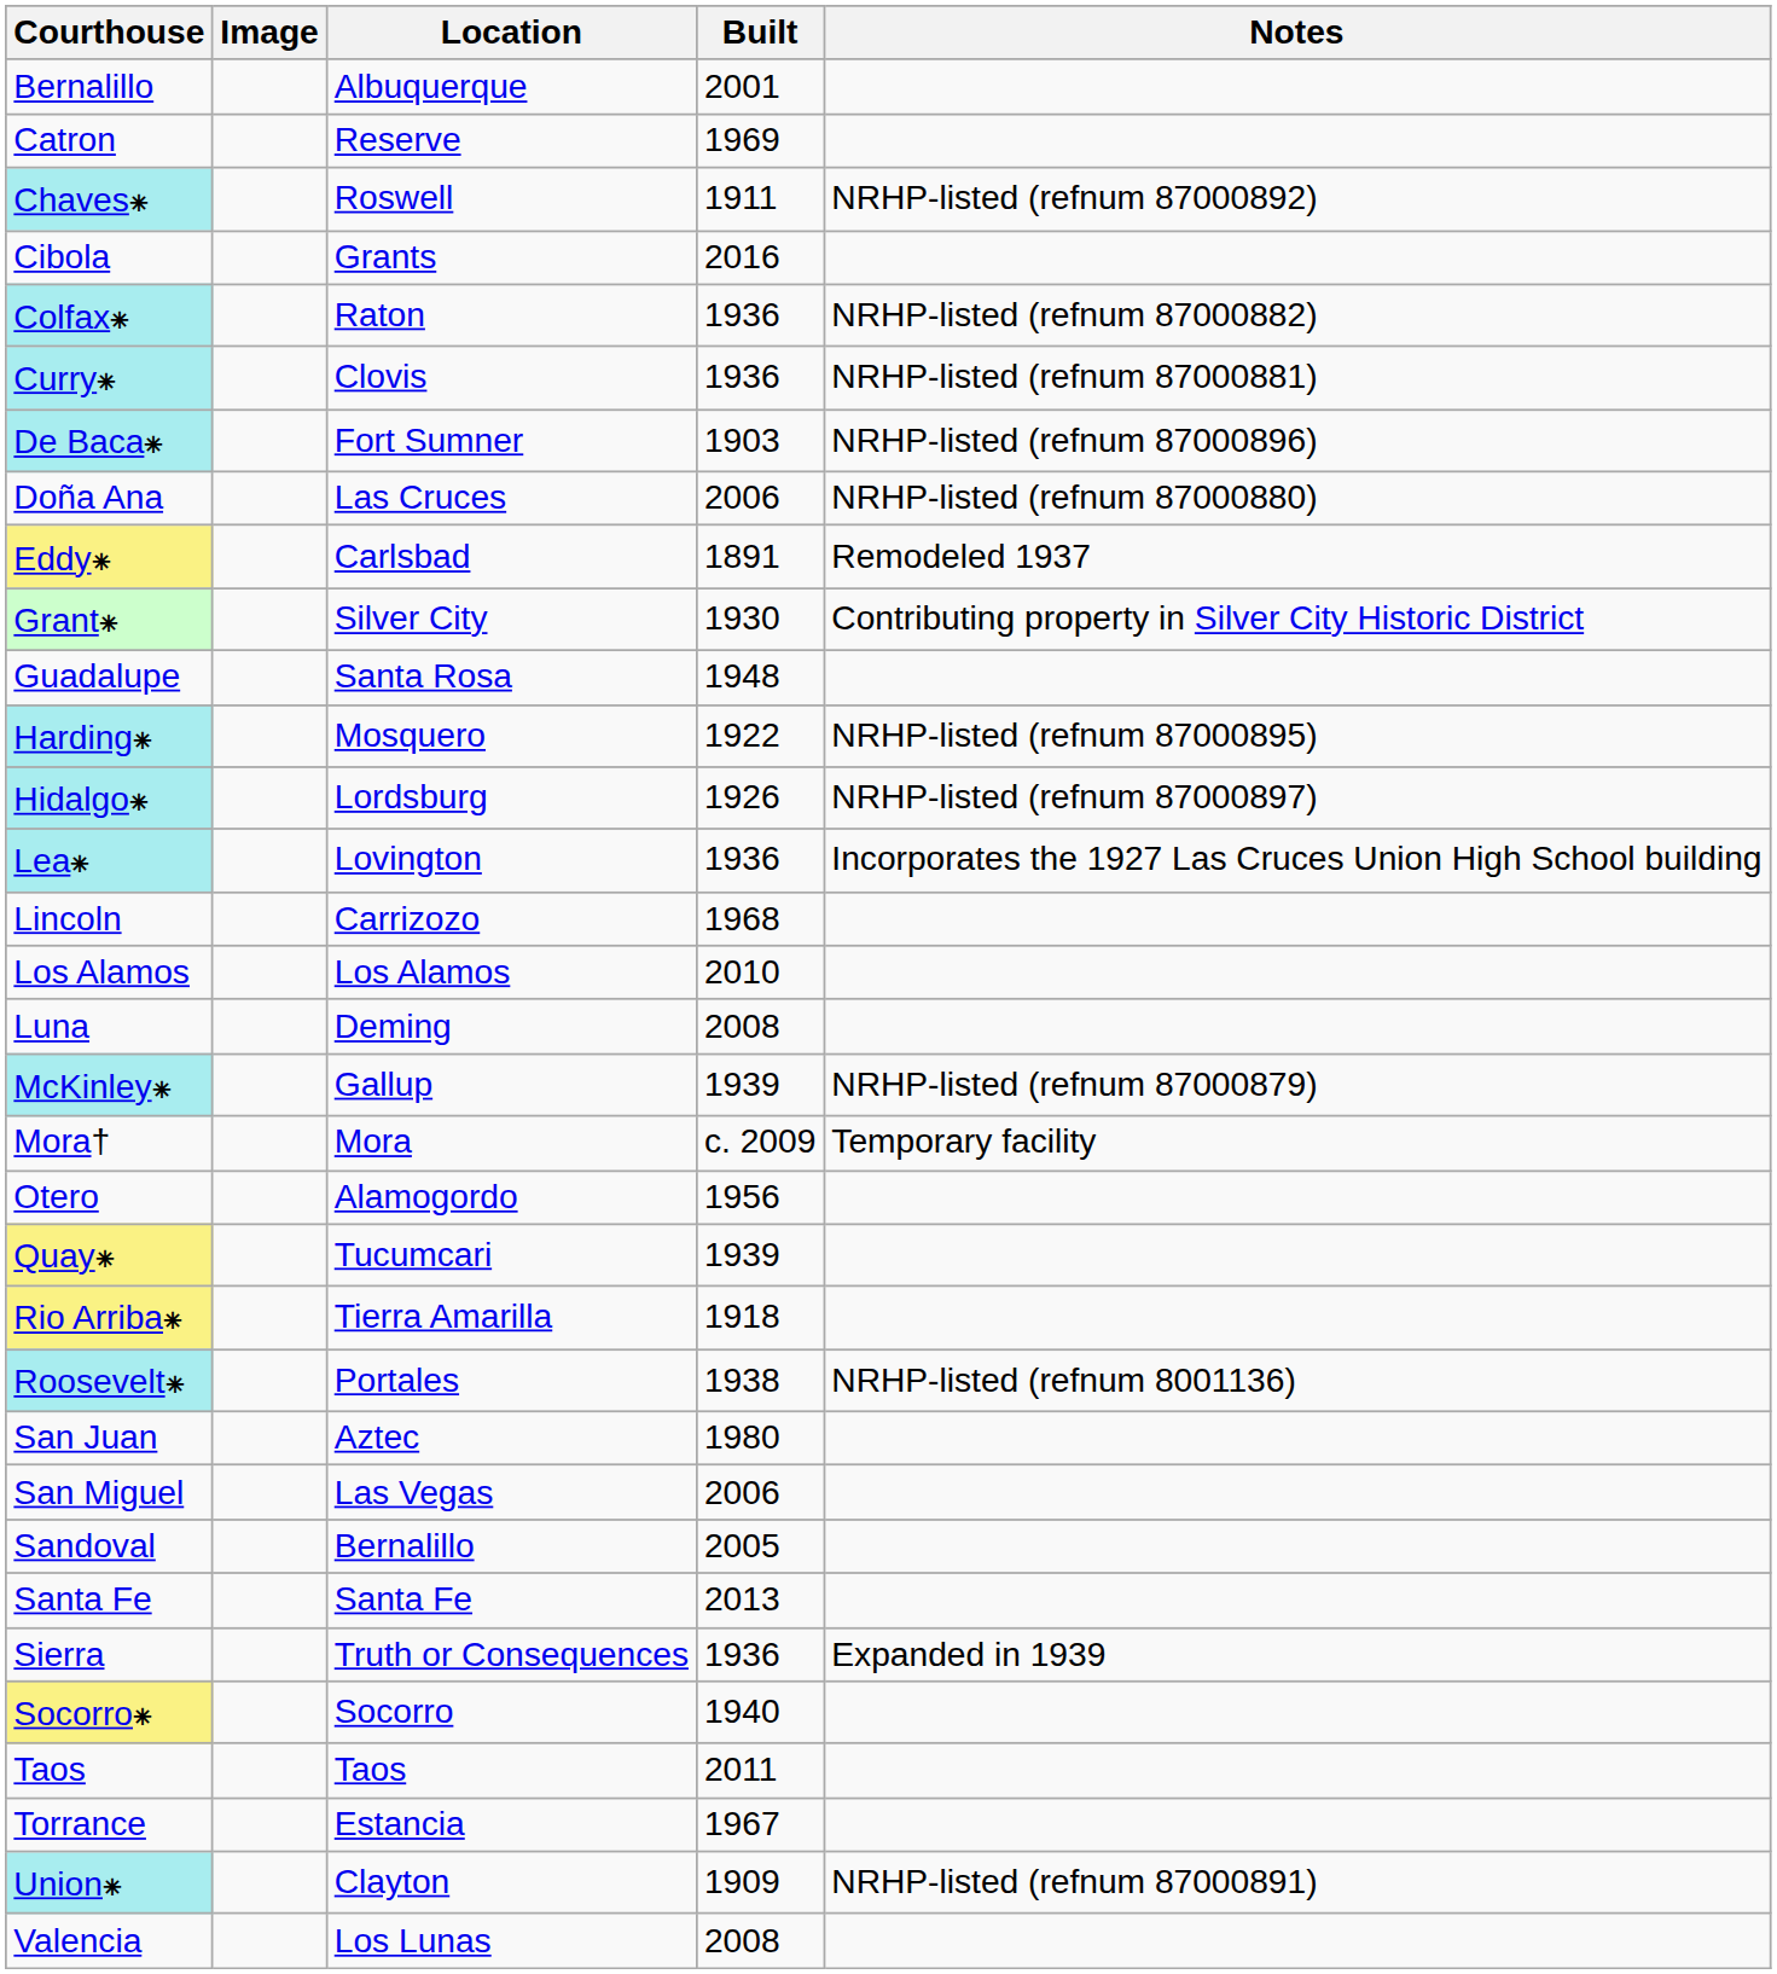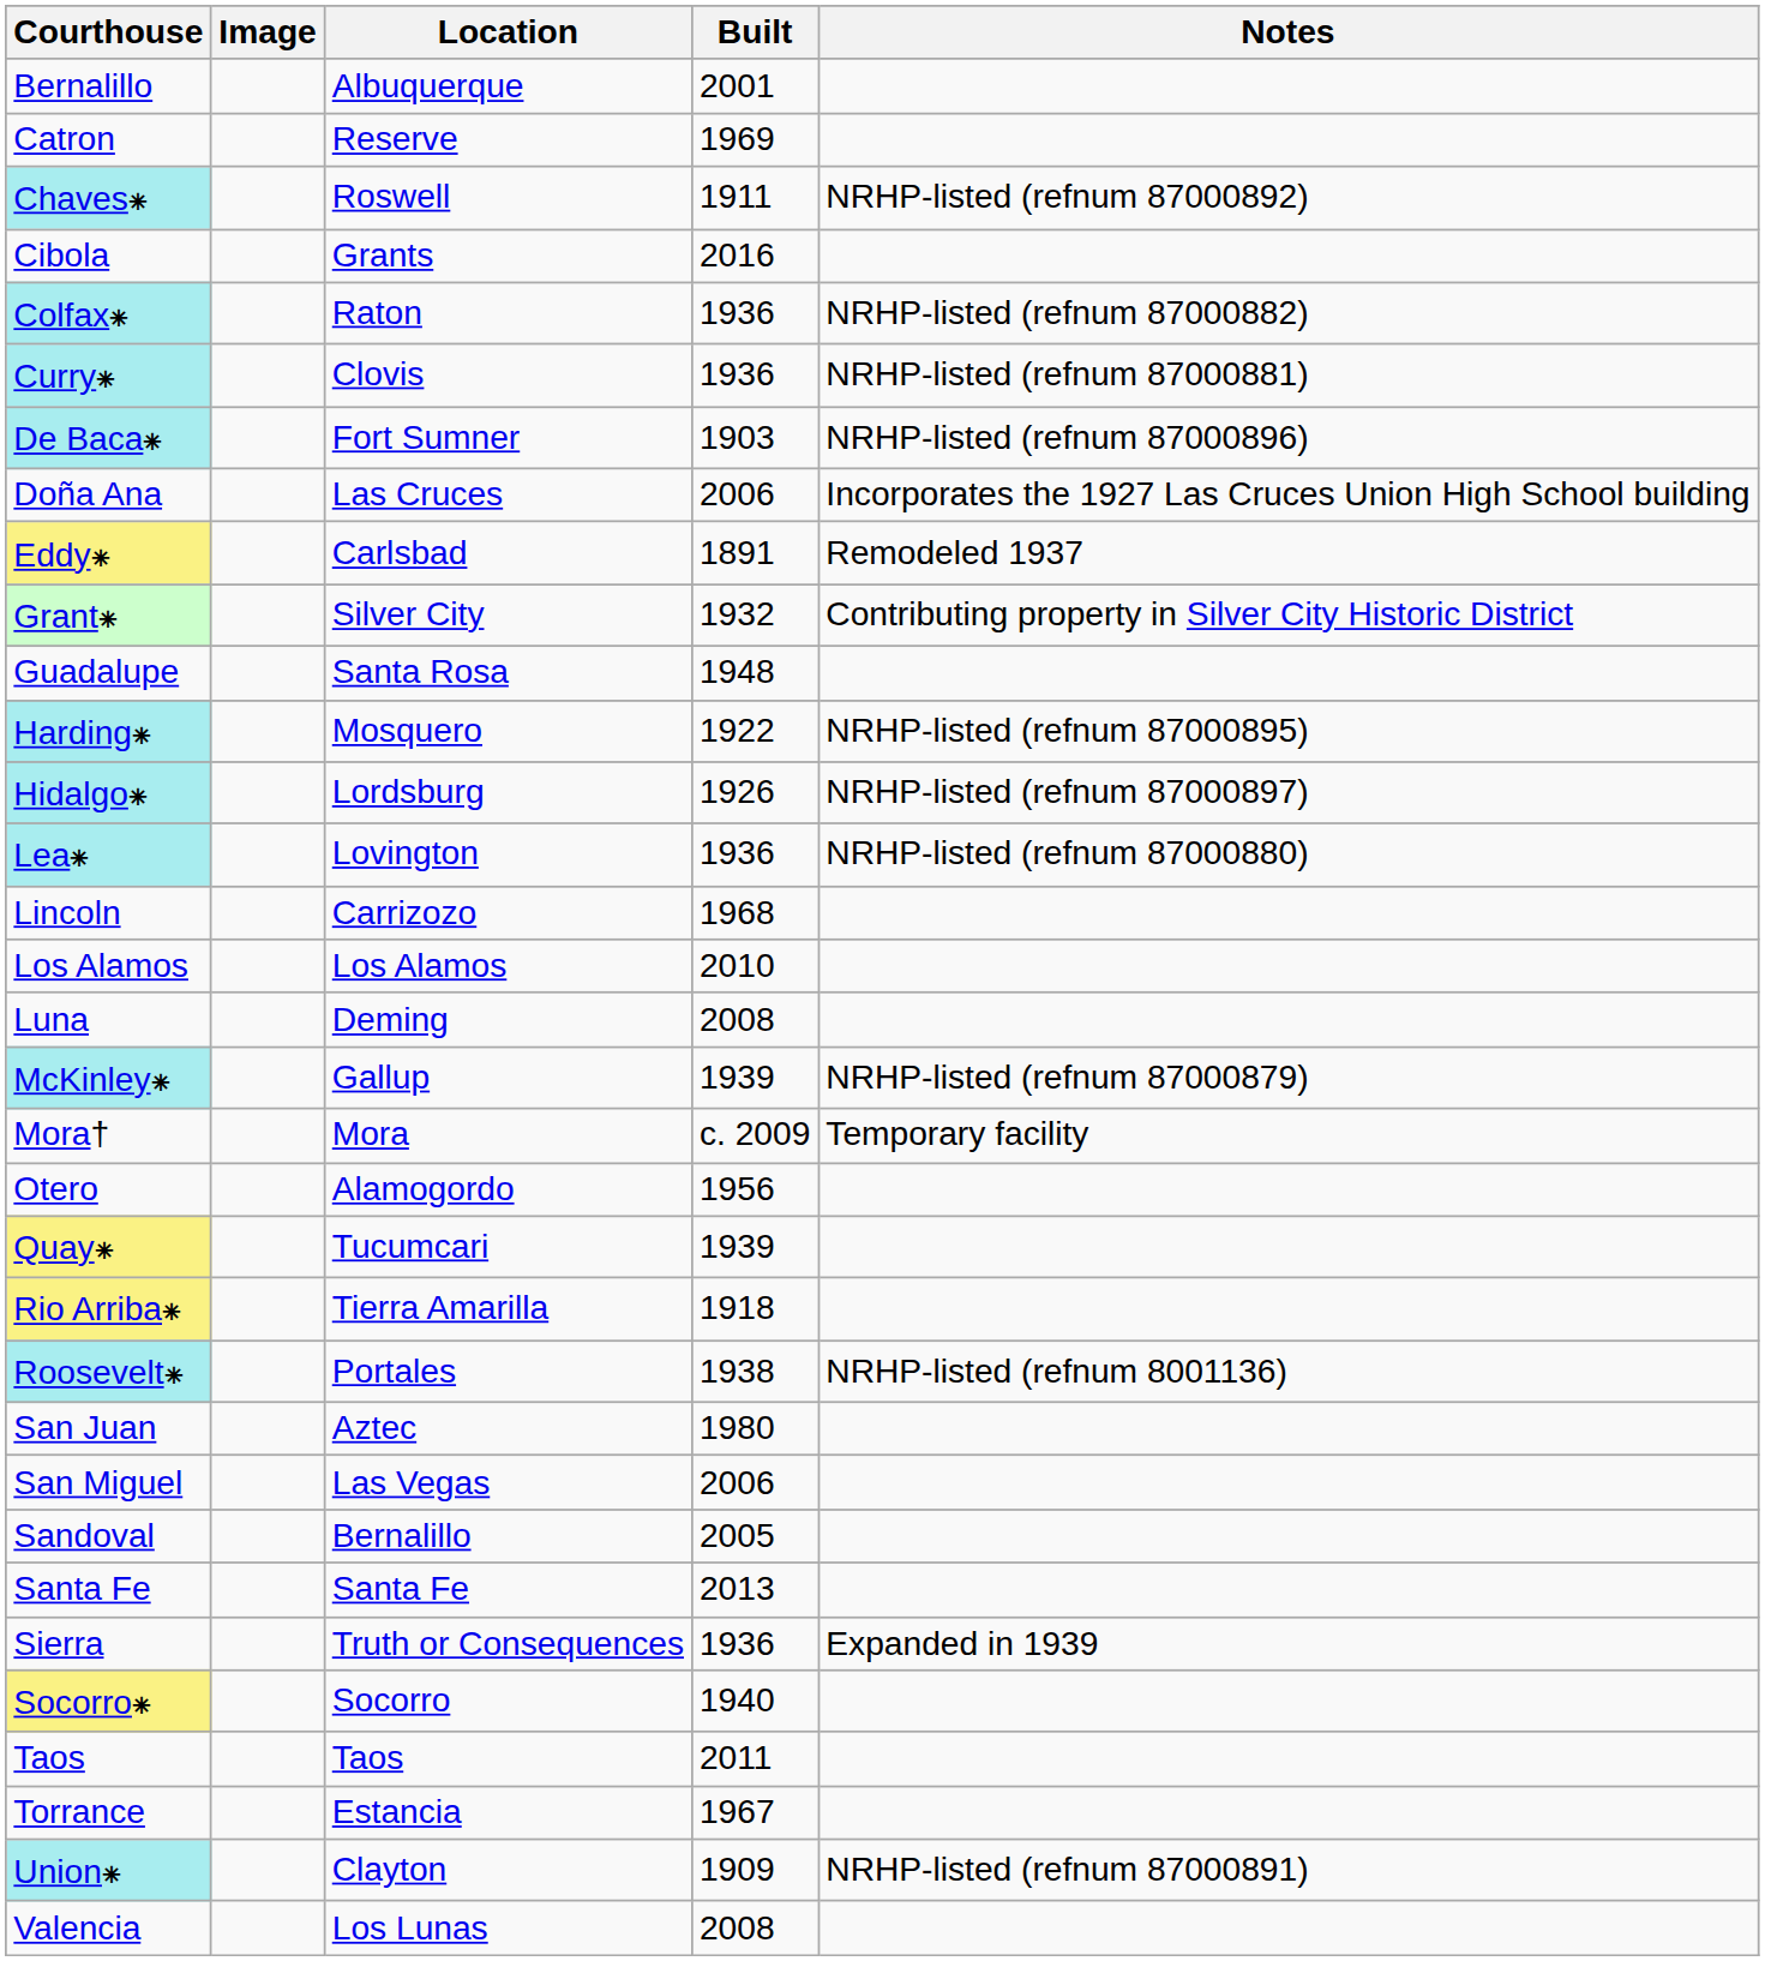Doña Ana | Notes: NRHP-listed (refnum 87000880) -> Incorporates the 1927 Las Cruces Union High School building
Grant⁕ | Built: 1930 -> 1932
Lea⁕ | Notes: Incorporates the 1927 Las Cruces Union High School building -> NRHP-listed (refnum 87000880)
